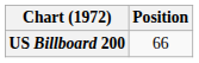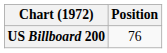US Billboard 200 | Position: 66 -> 76
